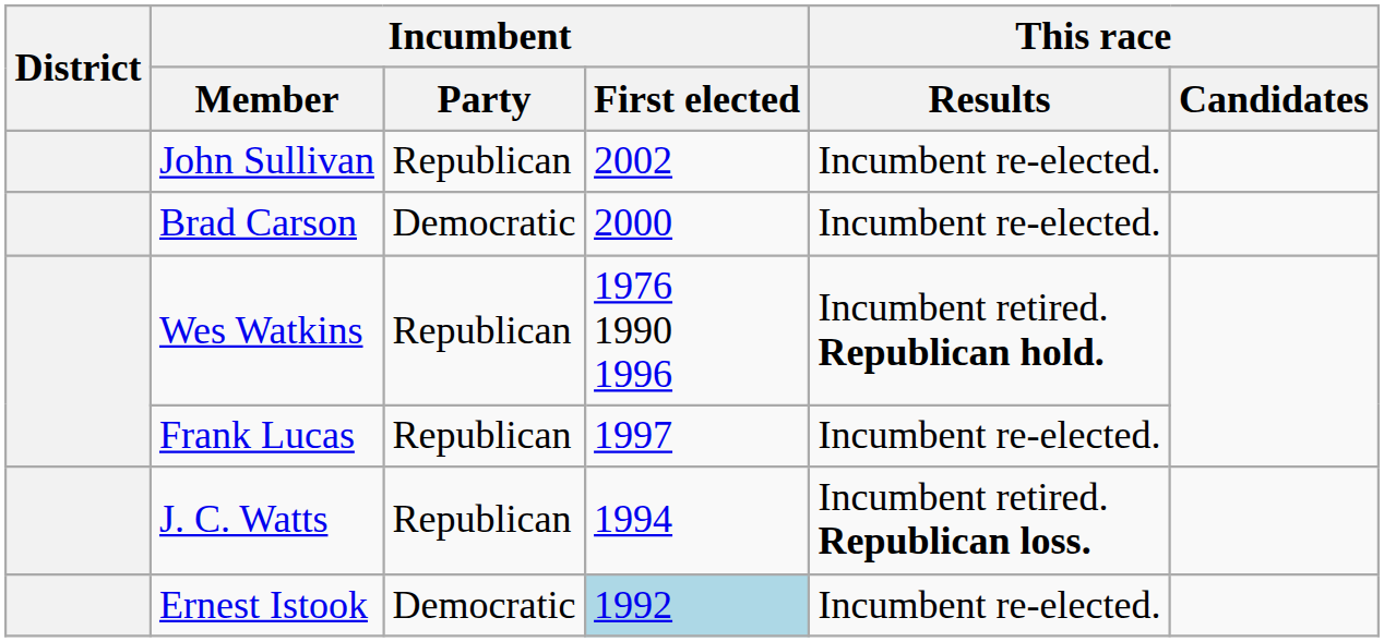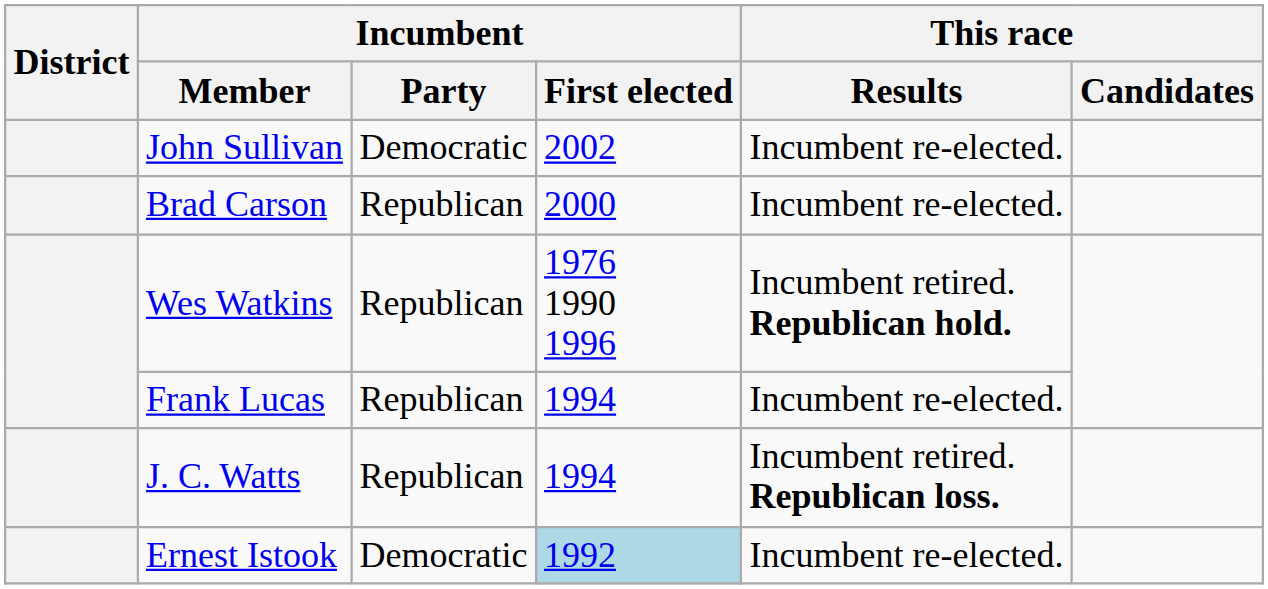John Sullivan | Incumbent / Party: Republican -> Democratic
Brad Carson | Incumbent / Party: Democratic -> Republican
Frank Lucas | Incumbent / First elected: 1997 -> 1994
